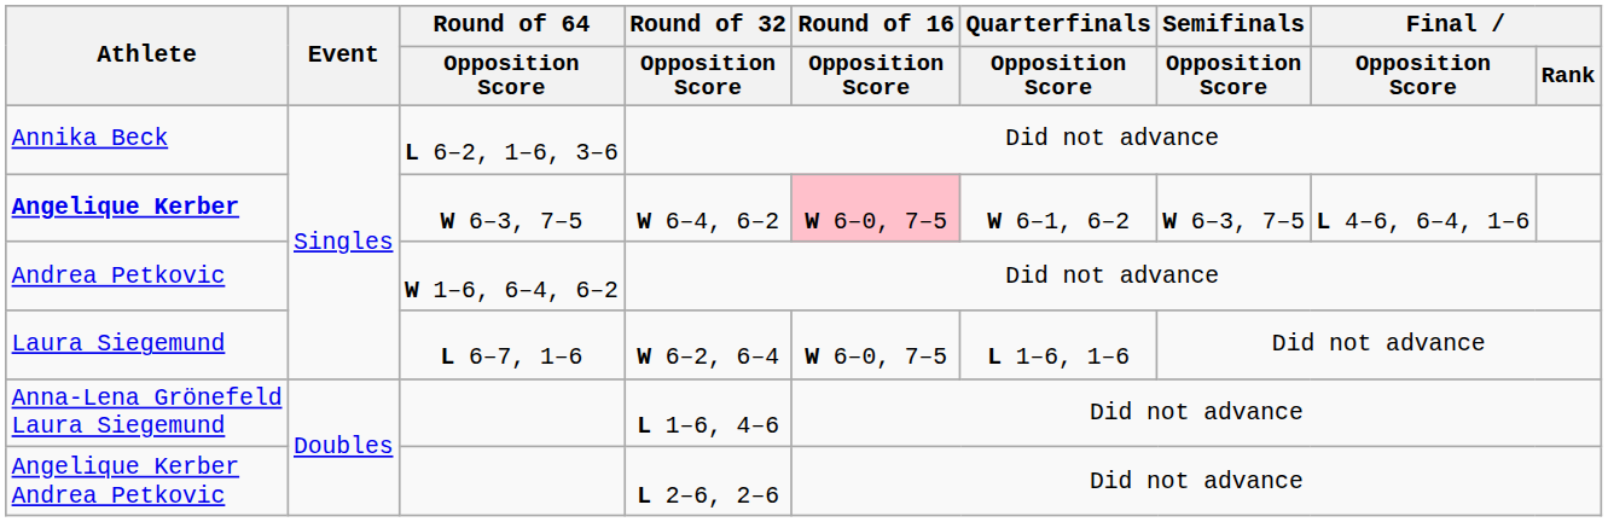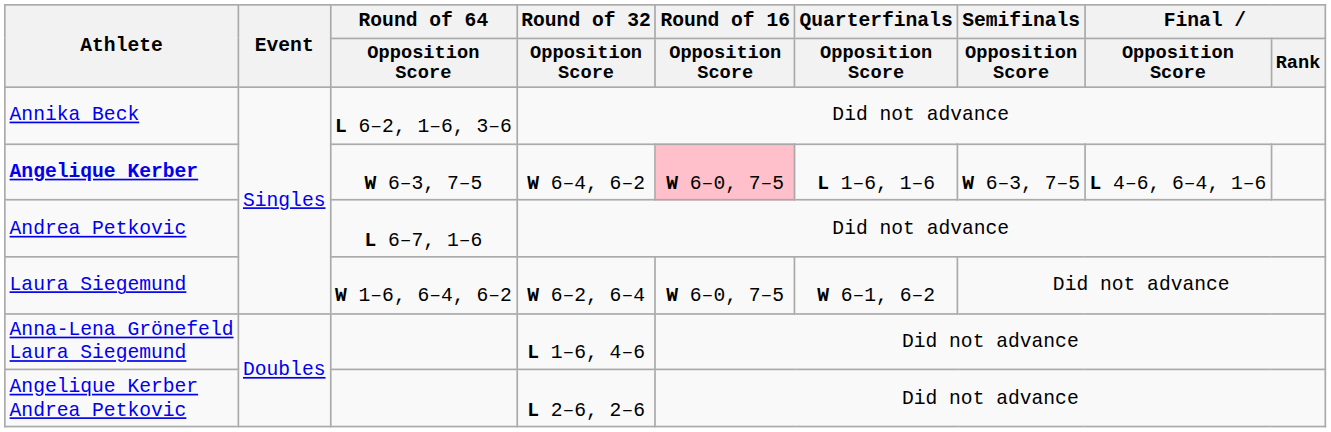Angelique Kerber | Quarterfinals / Opposition Score: W 6–1, 6–2 -> L 1–6, 1–6
Andrea Petkovic | Round of 64 / Opposition Score: W 1–6, 6–4, 6–2 -> L 6–7, 1–6
Laura Siegemund | Round of 64 / Opposition Score: L 6–7, 1–6 -> W 1–6, 6–4, 6–2
Laura Siegemund | Quarterfinals / Opposition Score: L 1–6, 1–6 -> W 6–1, 6–2
